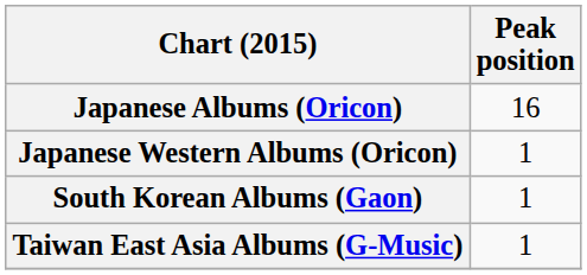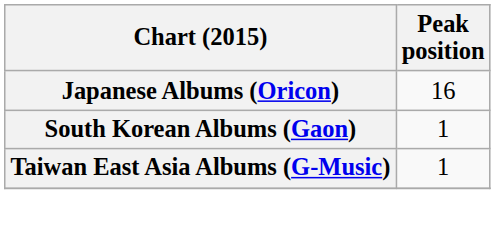- row: Japanese Western Albums (Oricon) | 1
